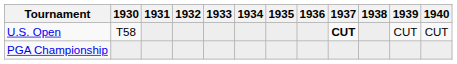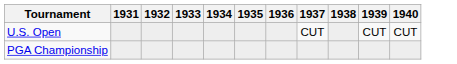- column: 1930 | T58
U.S. Open | 1937: bold -> normal
